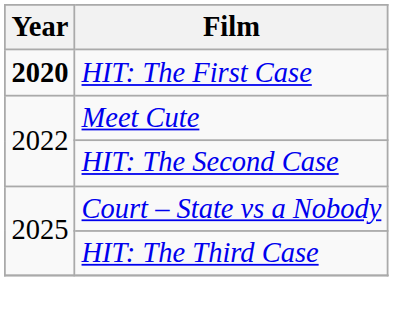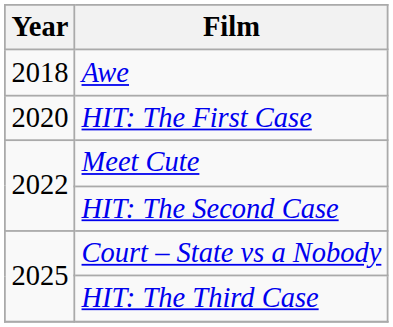+ row: 2018 | Awe
HIT: The First Case | Year: bold -> normal
